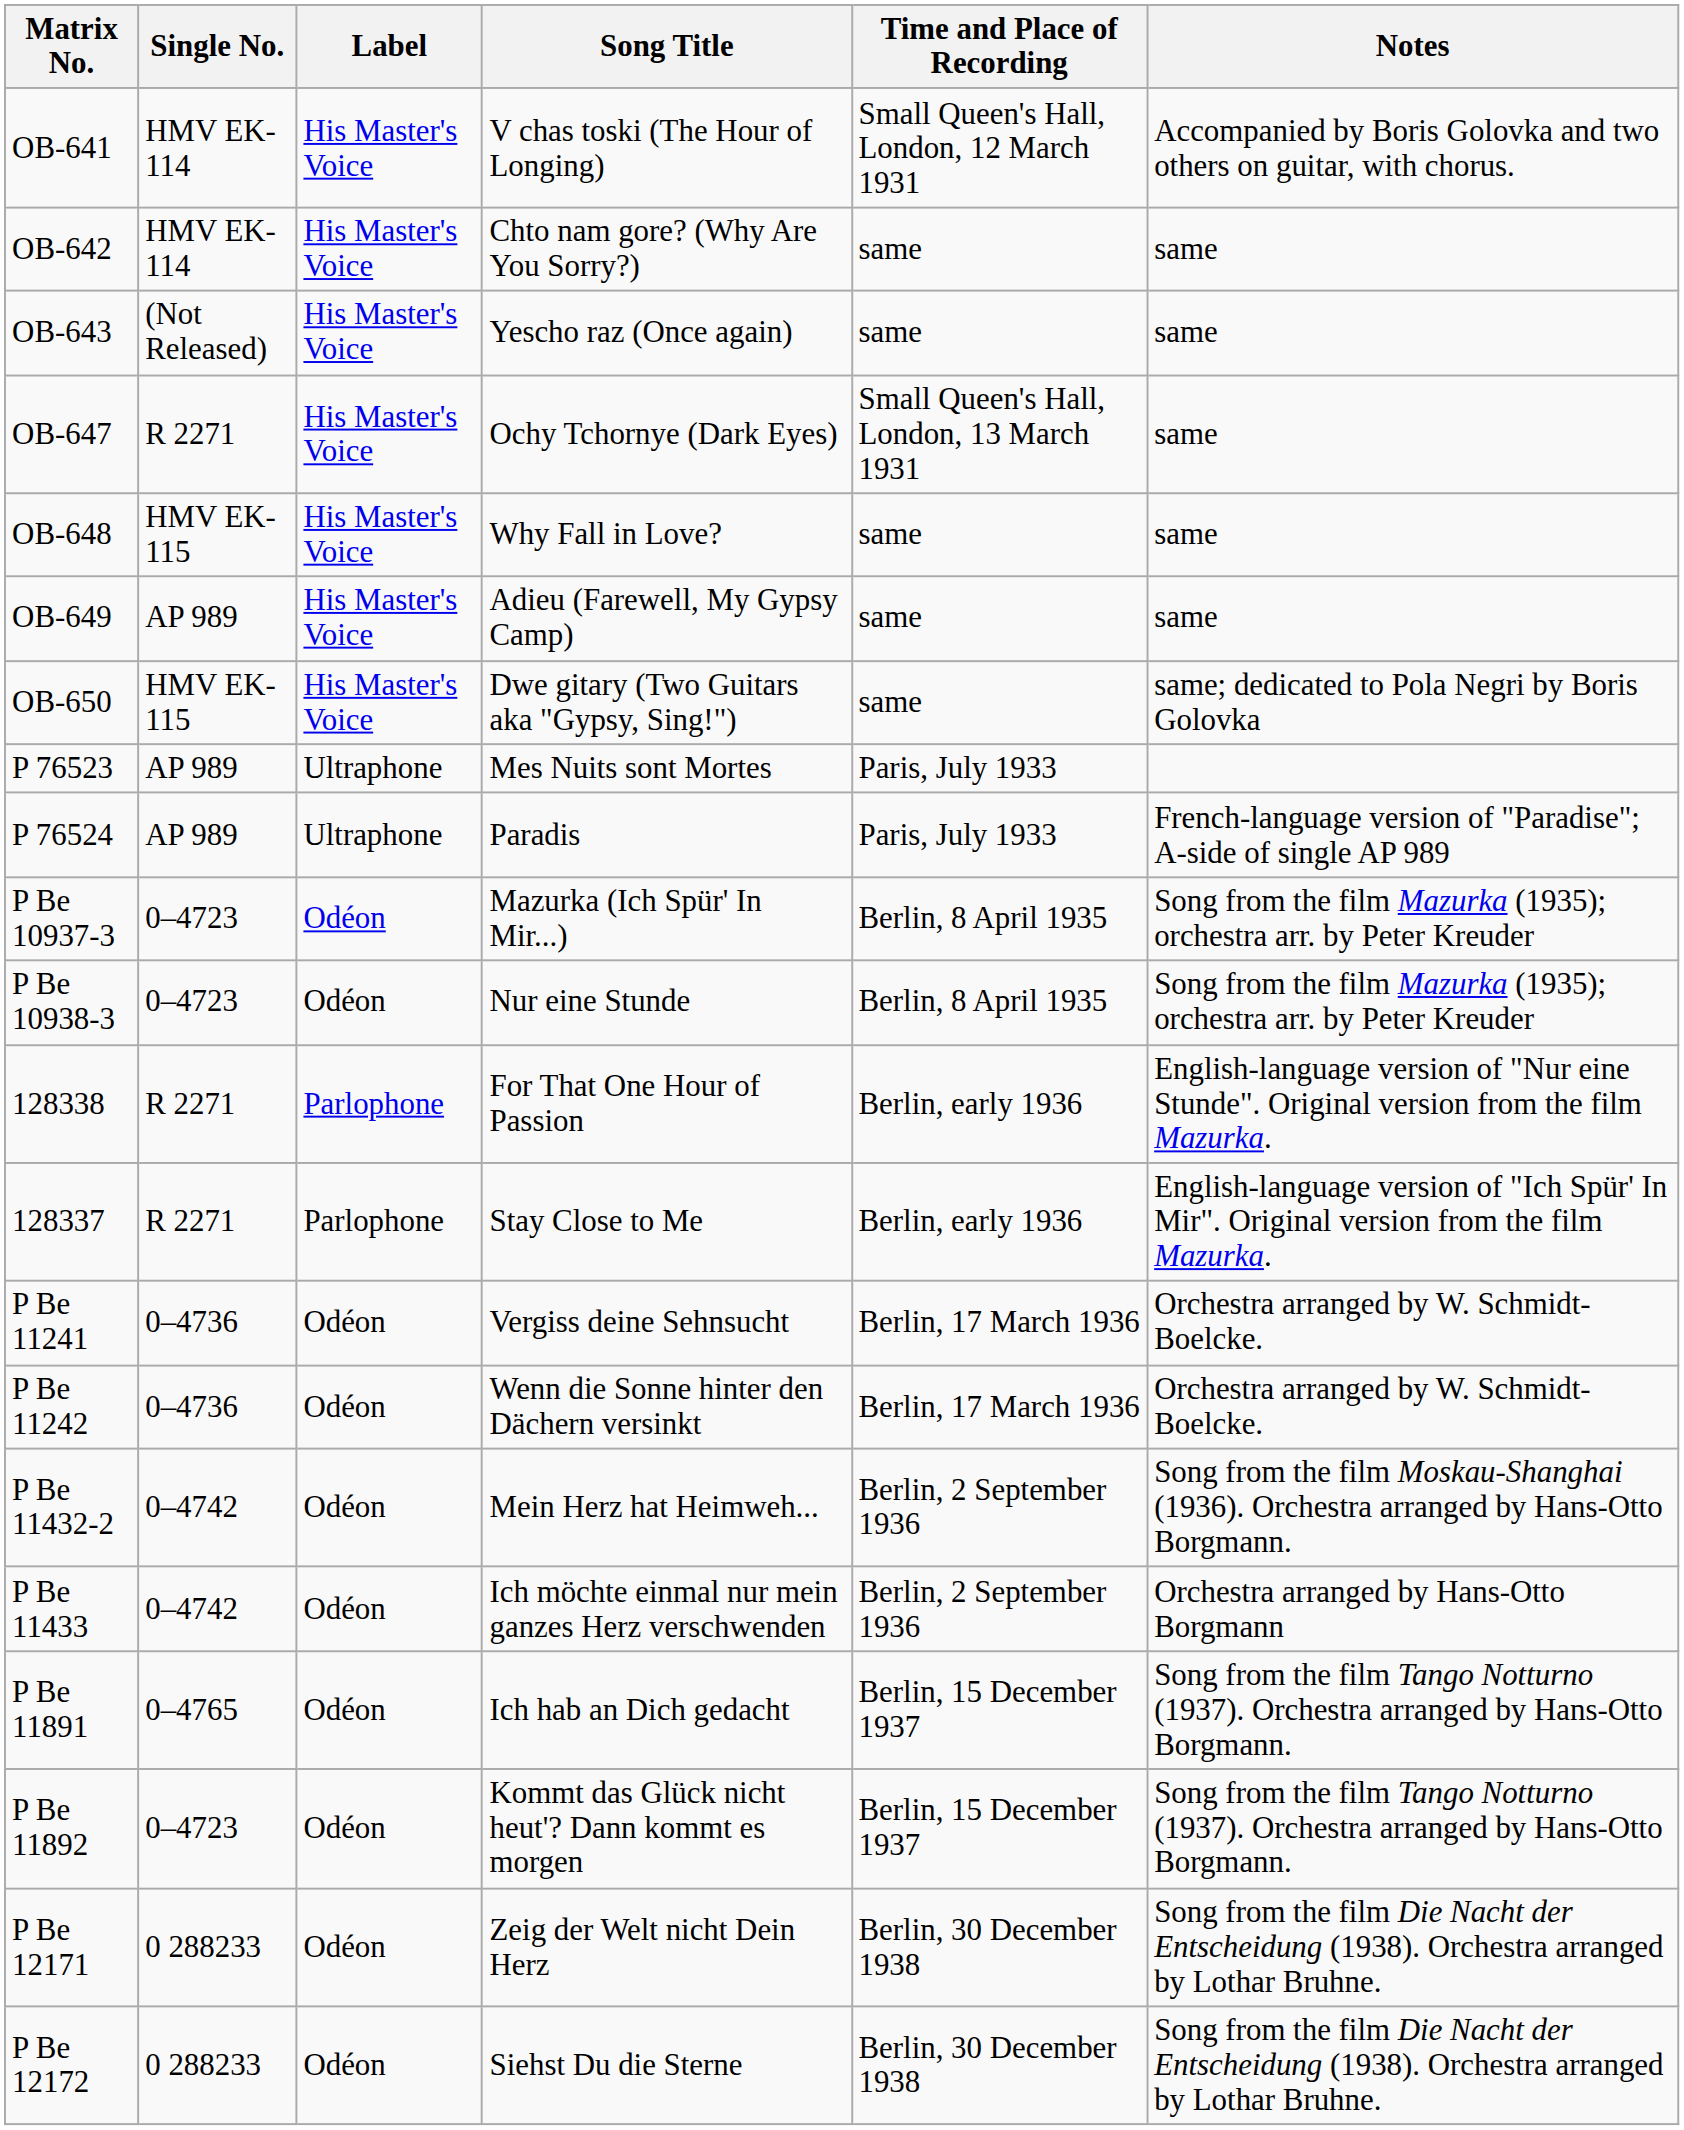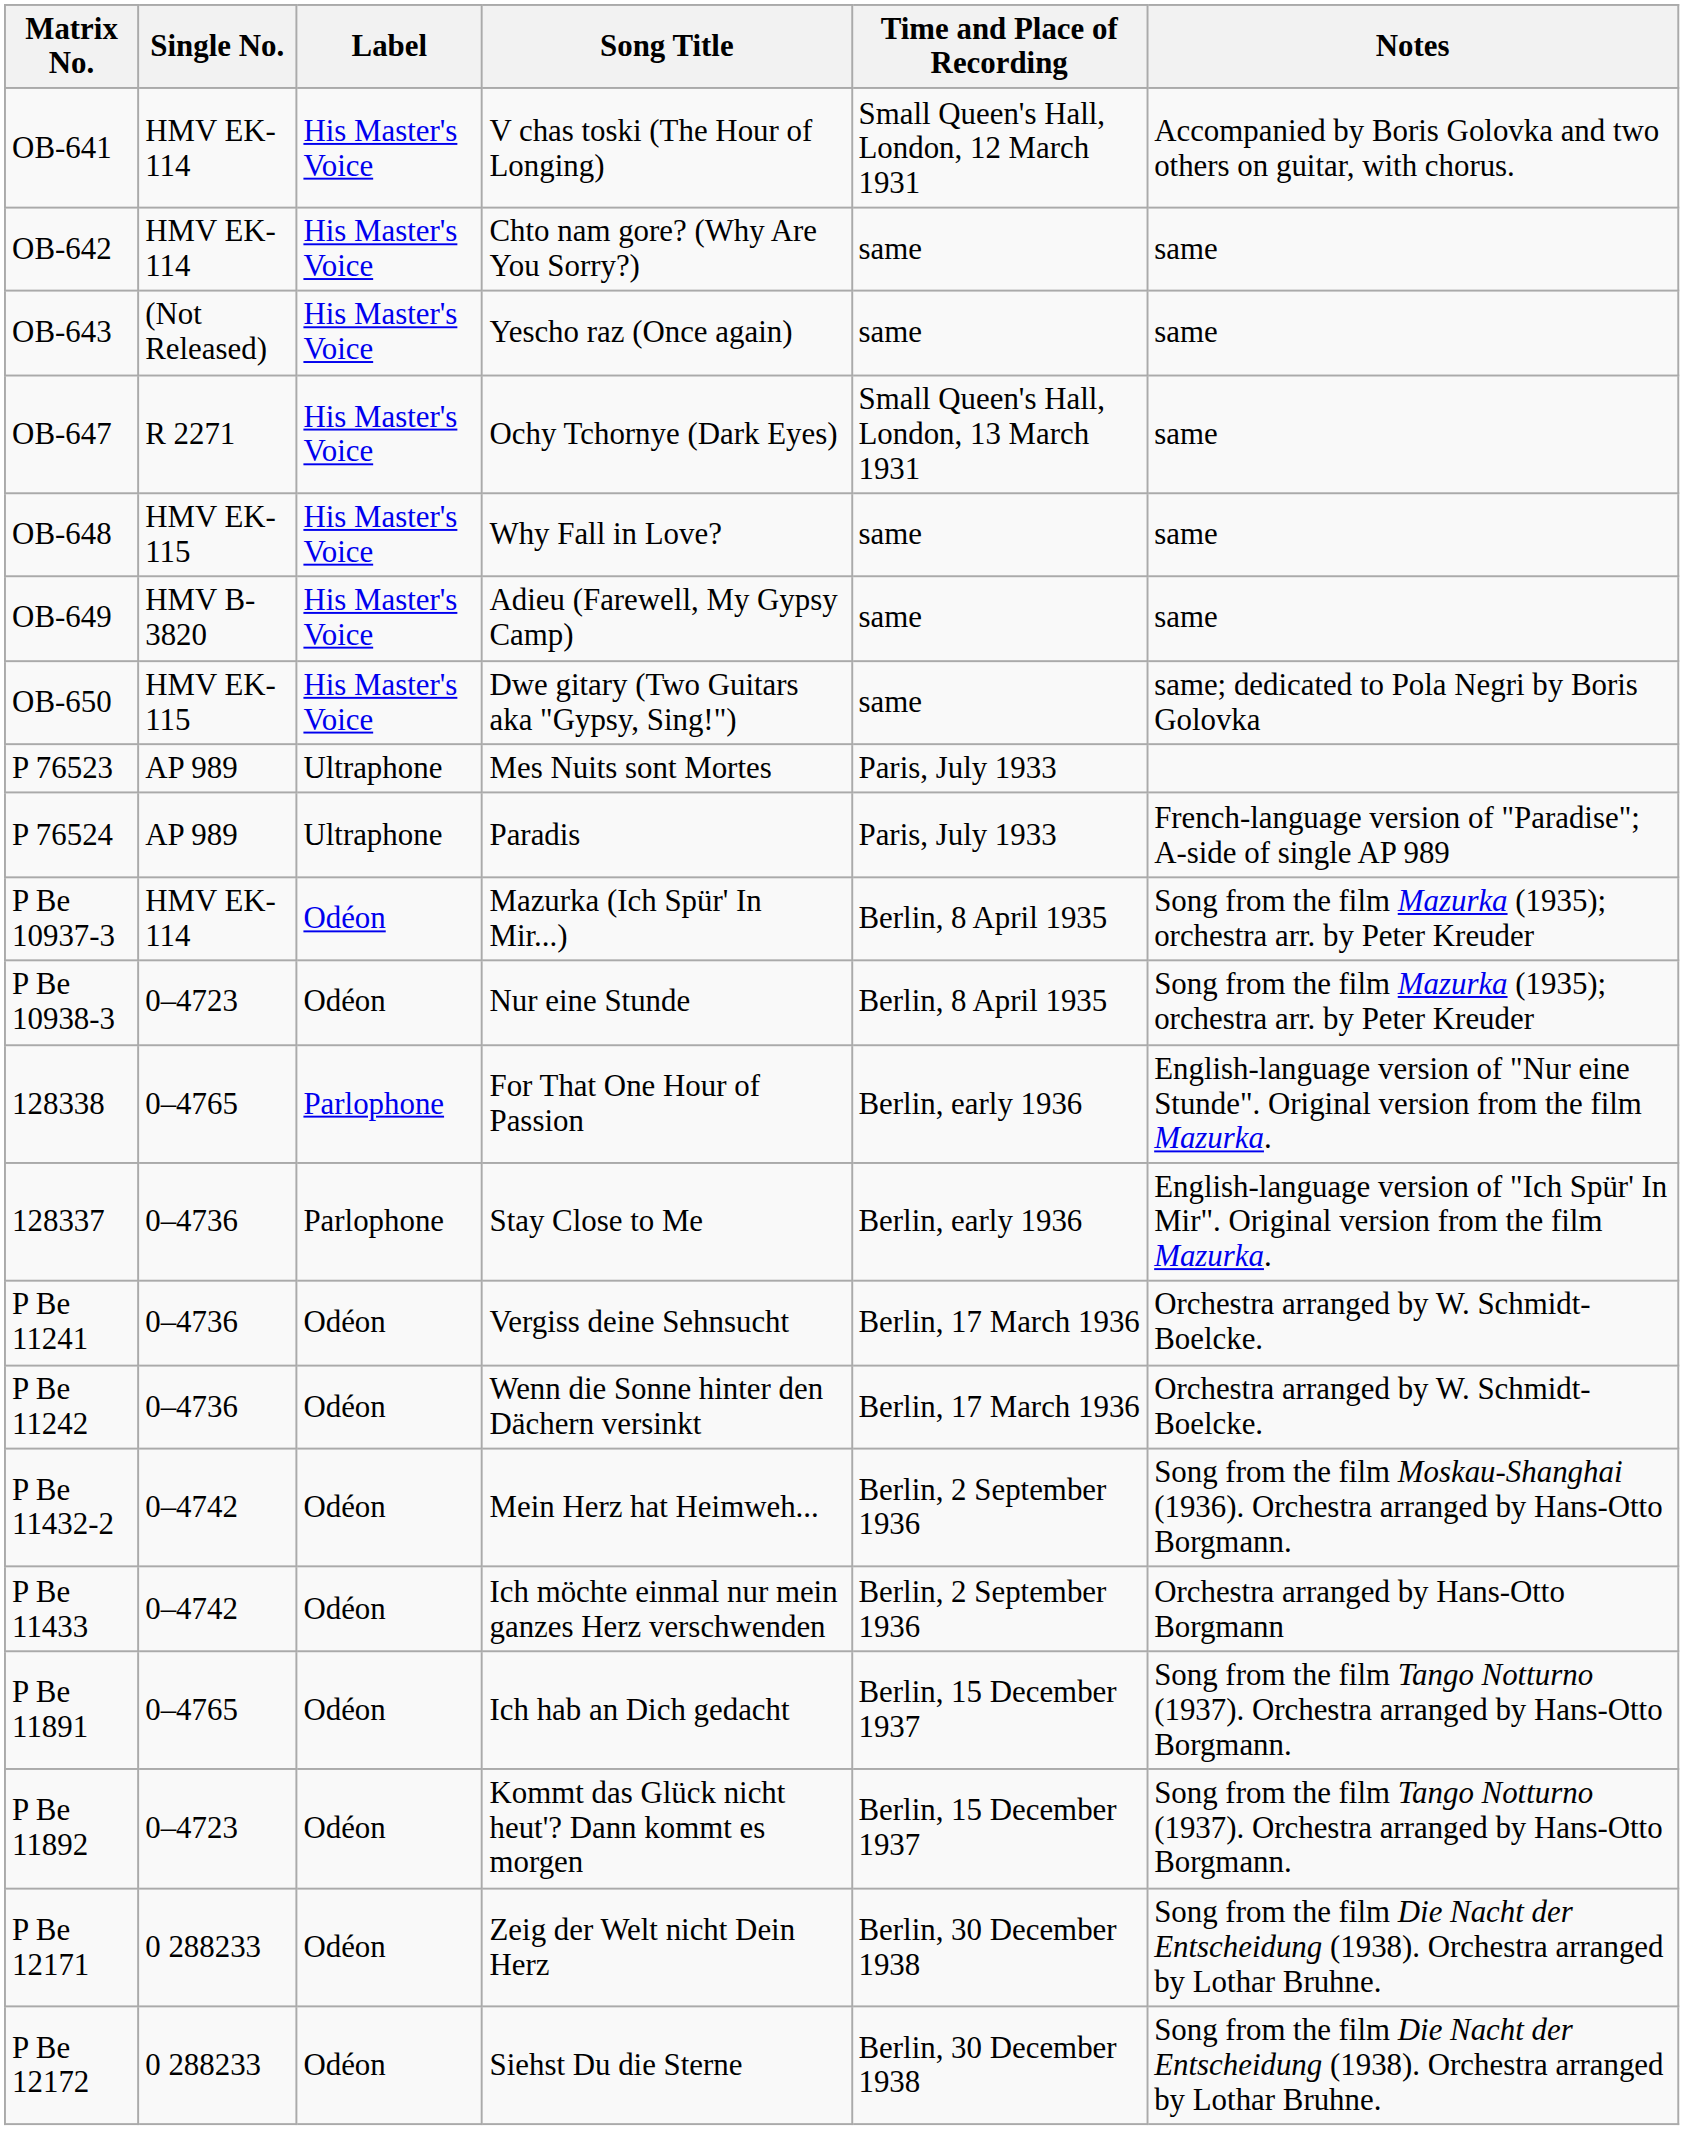OB-649 | Single No.: AP 989 -> HMV B-3820
P Be 10937-3 | Single No.: 0–4723 -> HMV EK-114
128338 | Single No.: R 2271 -> 0–4765
128337 | Single No.: R 2271 -> 0–4736
